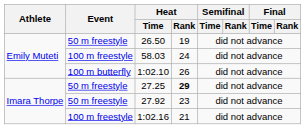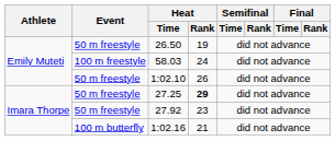1:02.10 | Event: 100 m butterfly -> 50 m freestyle
1:02.16 | Event: 100 m freestyle -> 100 m butterfly
